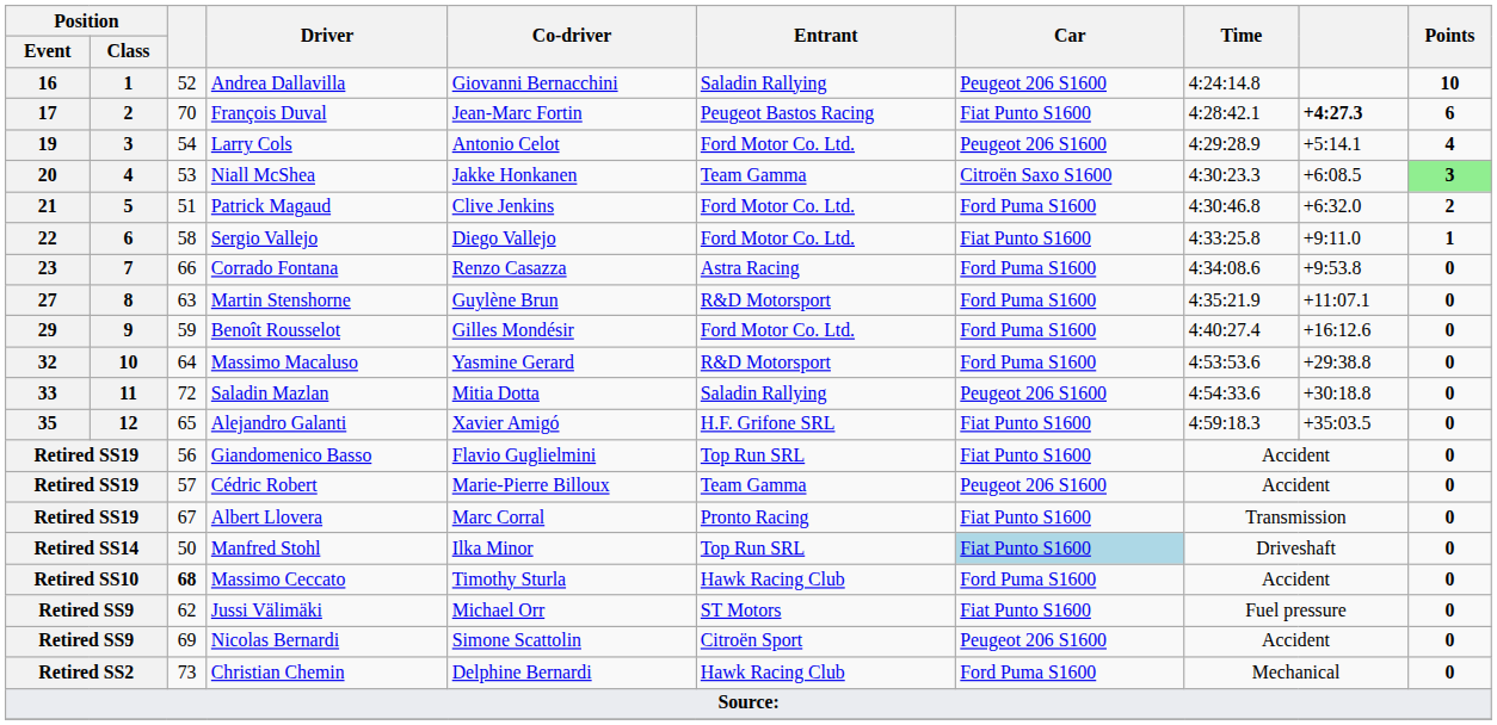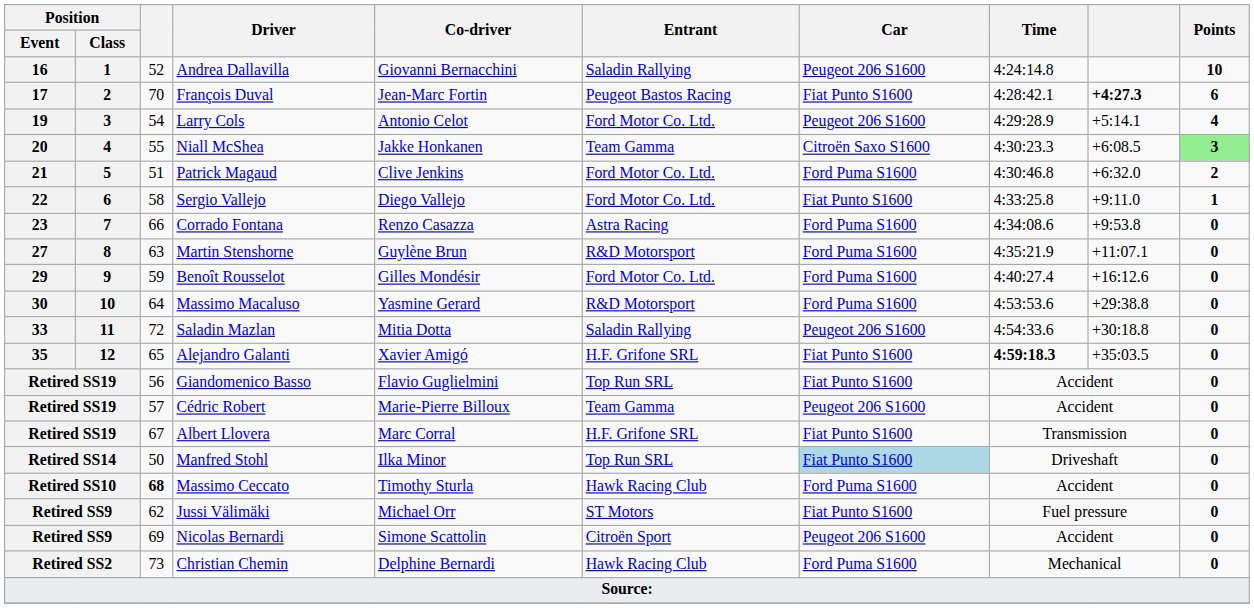Niall McShea | column 3: 53 -> 55
Massimo Macaluso | Position / Event: 32 -> 30
Alejandro Galanti | Time: normal -> bold
Albert Llovera | Entrant: Pronto Racing -> H.F. Grifone SRL
